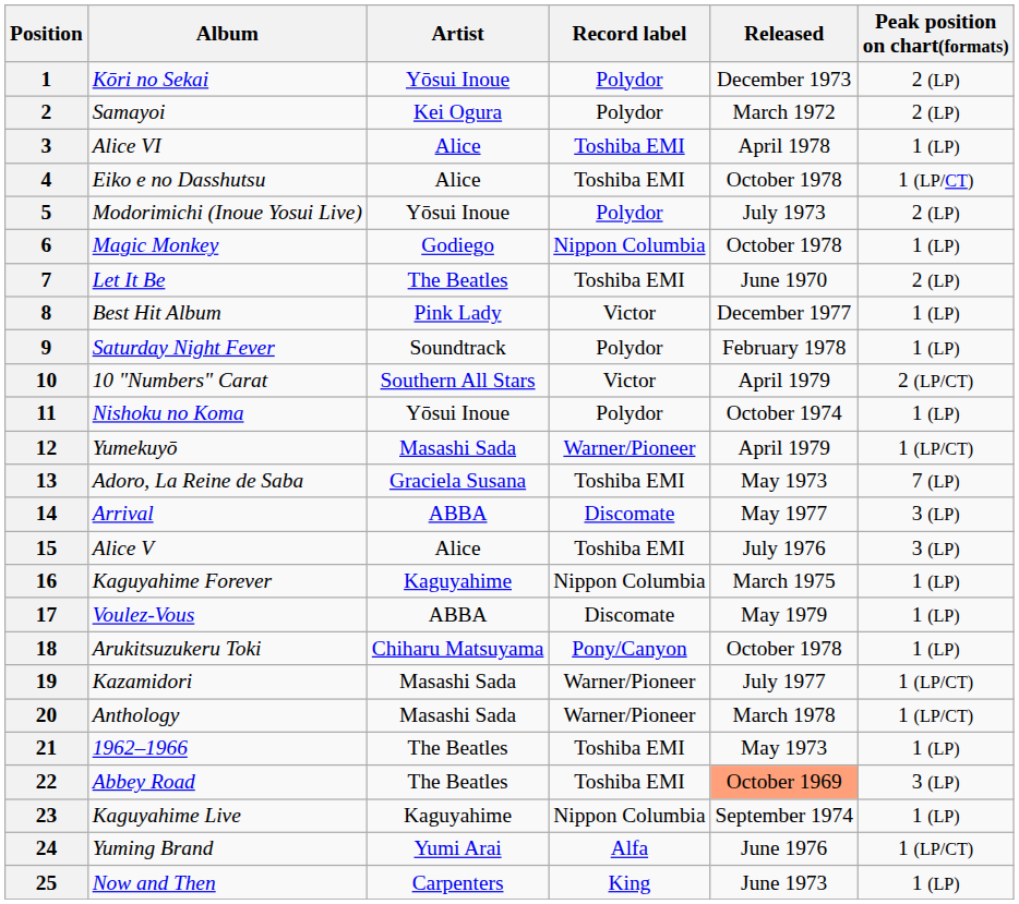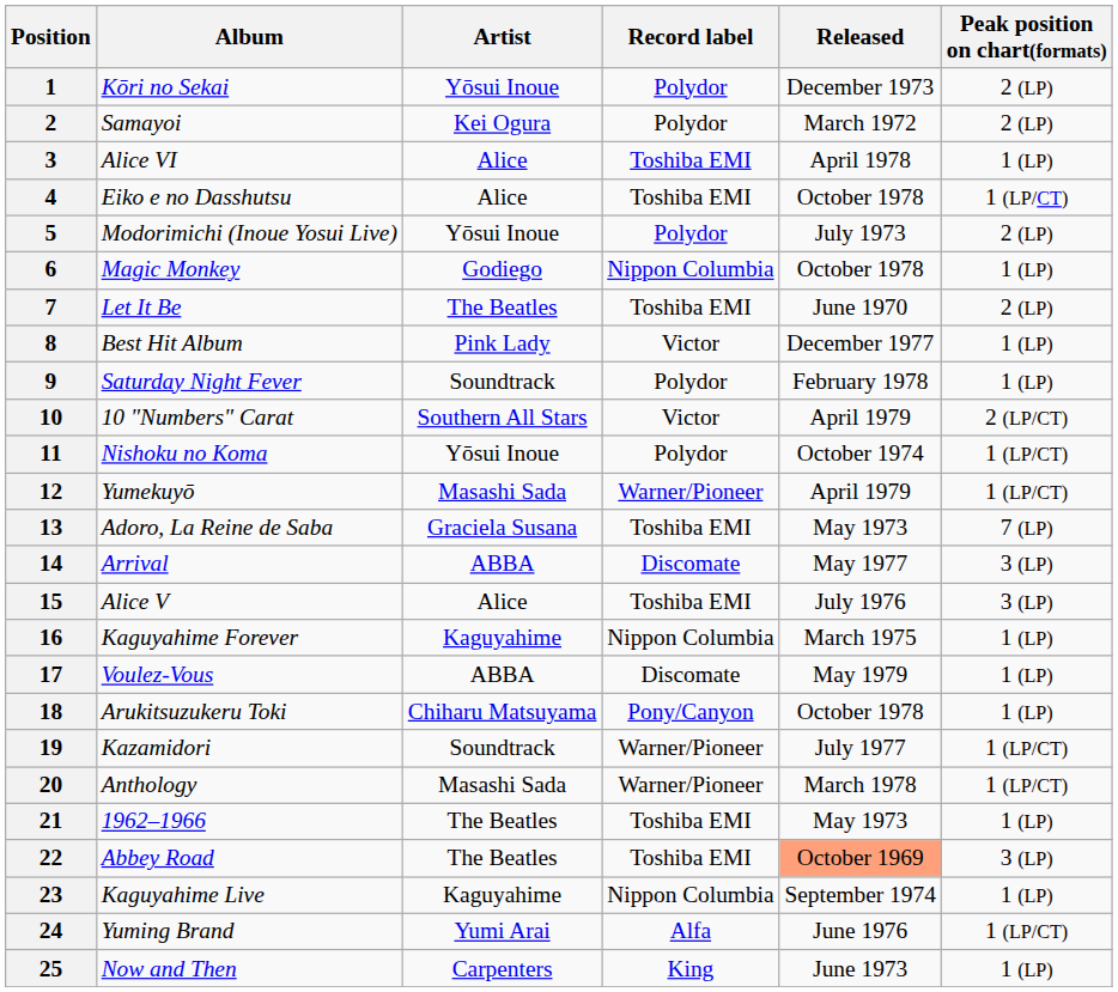11 | Peak position on chart(formats): 1 (LP) -> 1 (LP/CT)
19 | Artist: Masashi Sada -> Soundtrack
